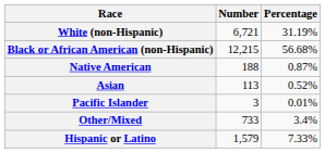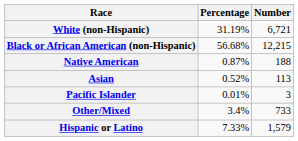columns swapped: Number <-> Percentage
